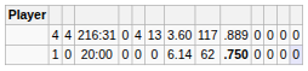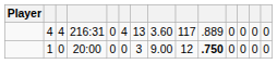1 | column 7: 0 -> 3
1 | column 8: 6.14 -> 9.00
1 | column 9: 62 -> 12
1 | column 14: lavender background -> no background
